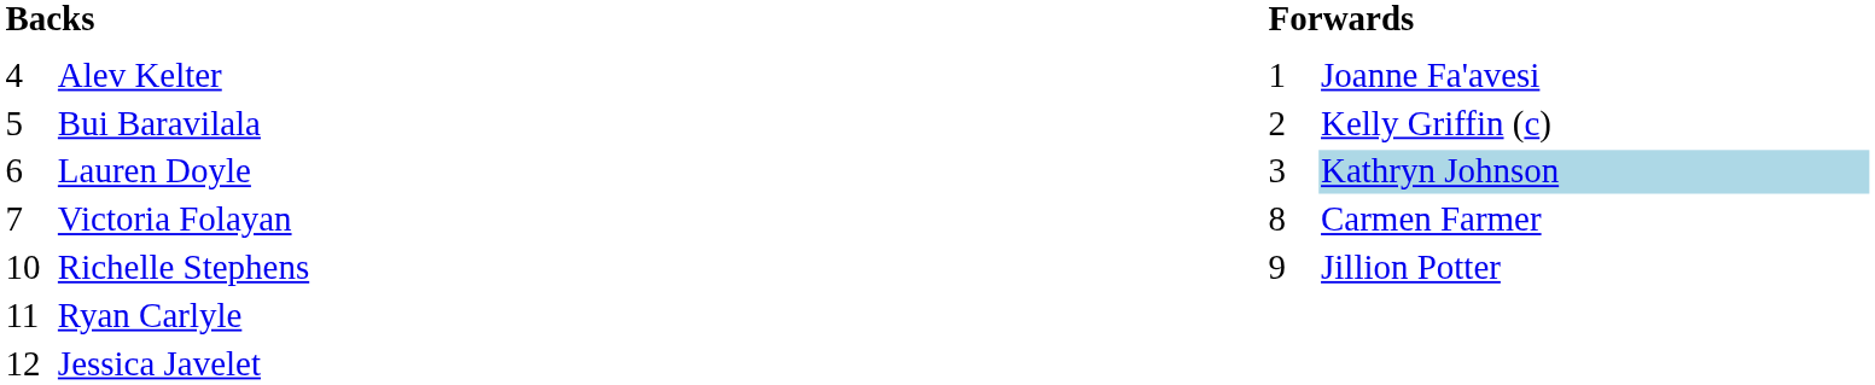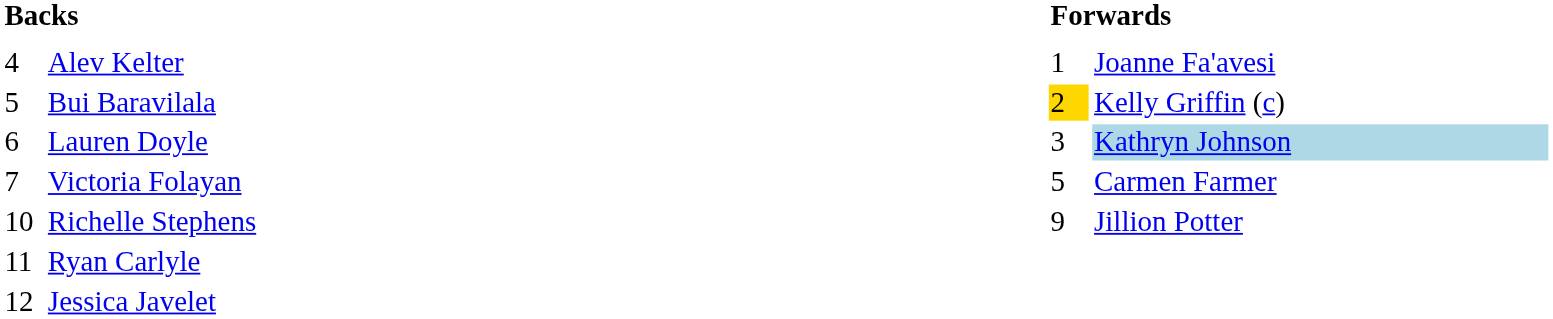Bui Baravilala | column 3: no background -> gold background
Victoria Folayan | column 3: 8 -> 5
